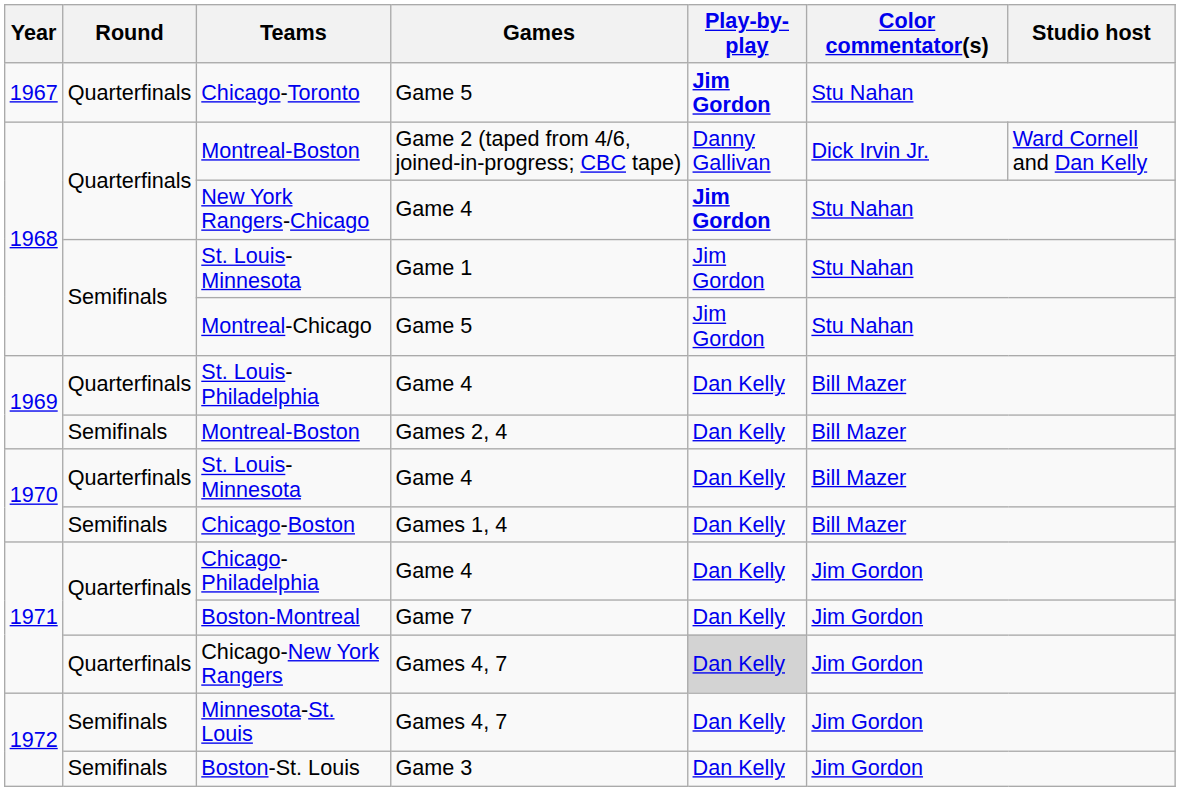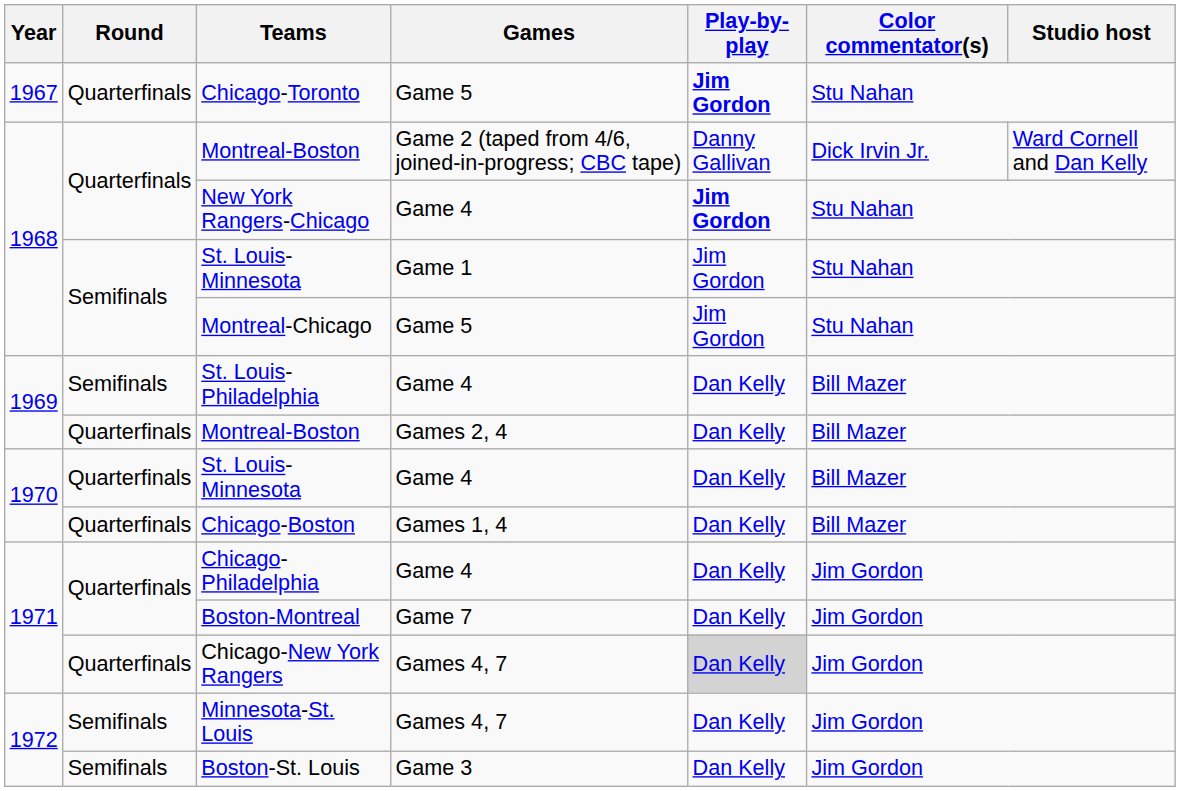St. Louis-Philadelphia | Round: Quarterfinals -> Semifinals
Montreal-Boston / Games 2, 4 | Round: Semifinals -> Quarterfinals
Chicago-Boston | Round: Semifinals -> Quarterfinals
